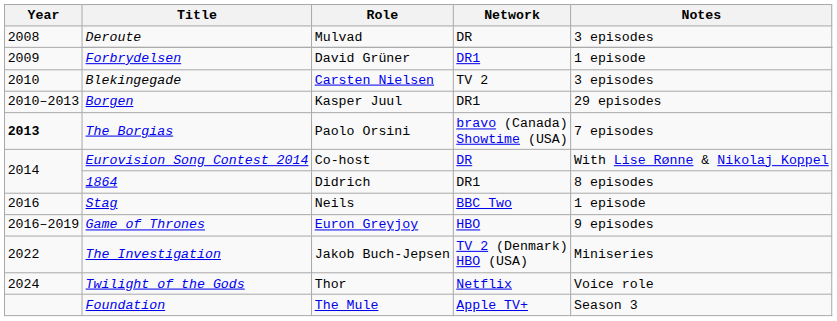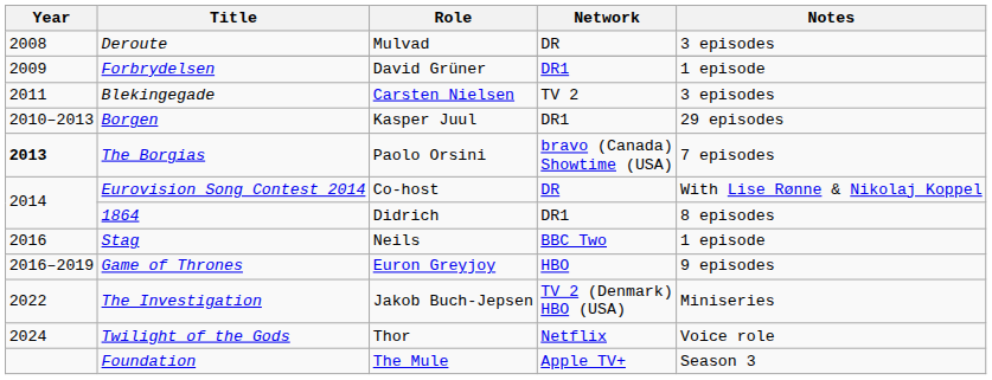Blekingegade | Year: 2010 -> 2011
